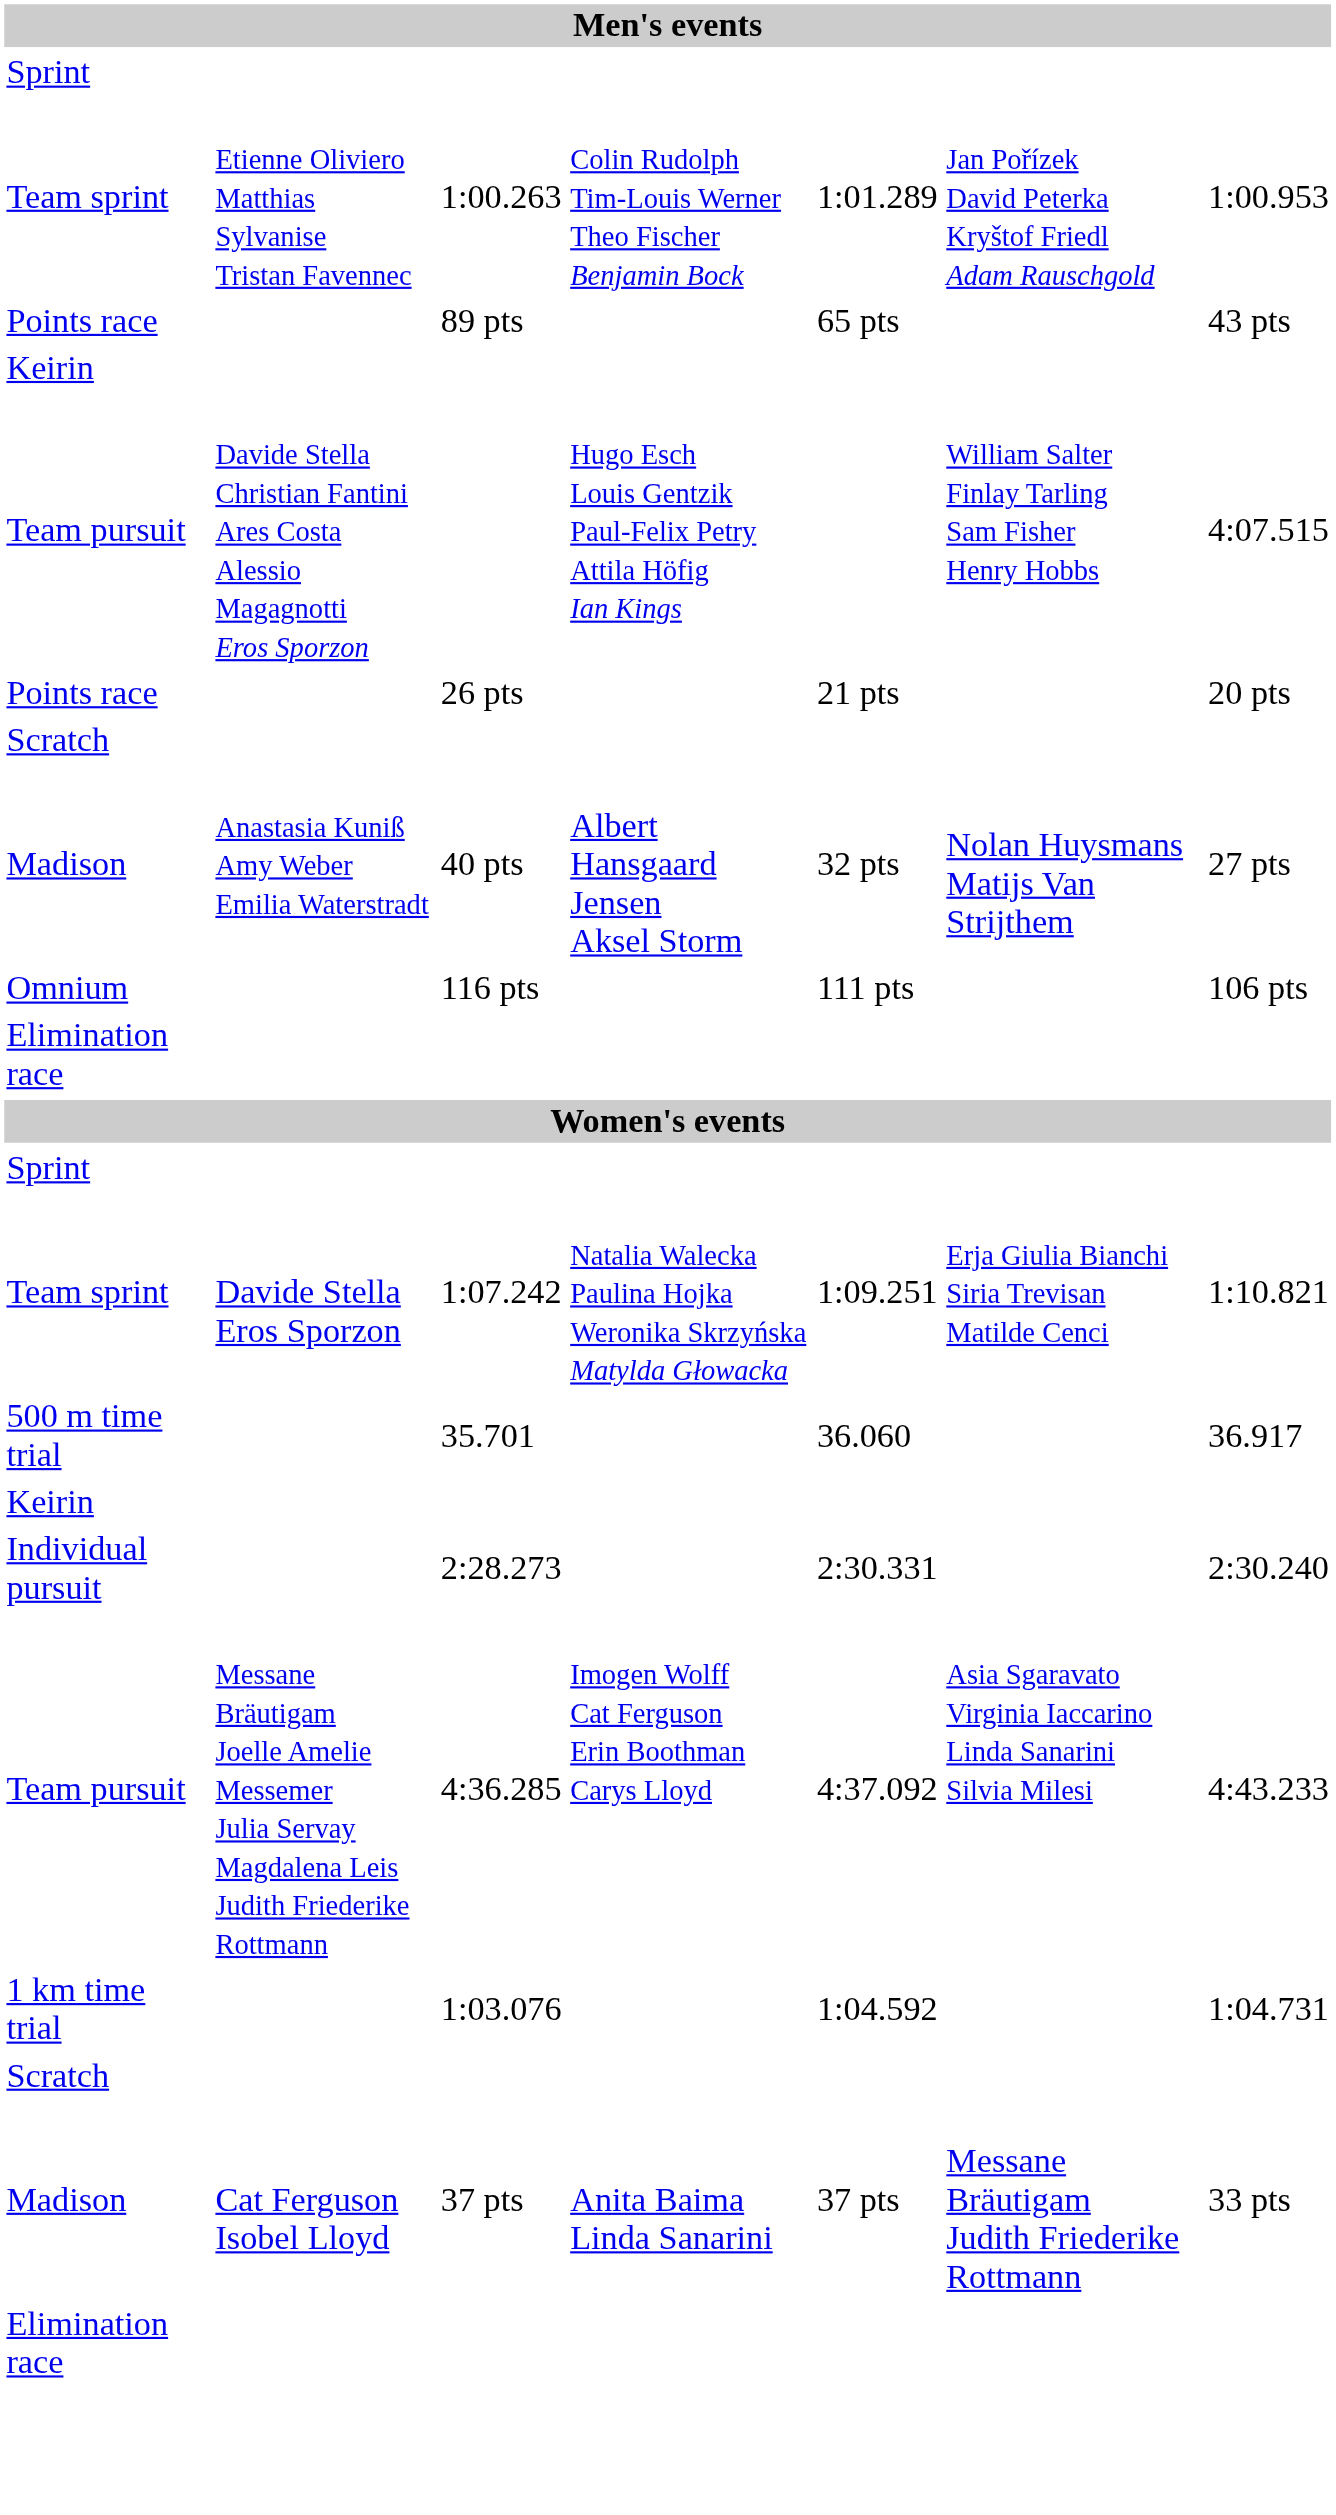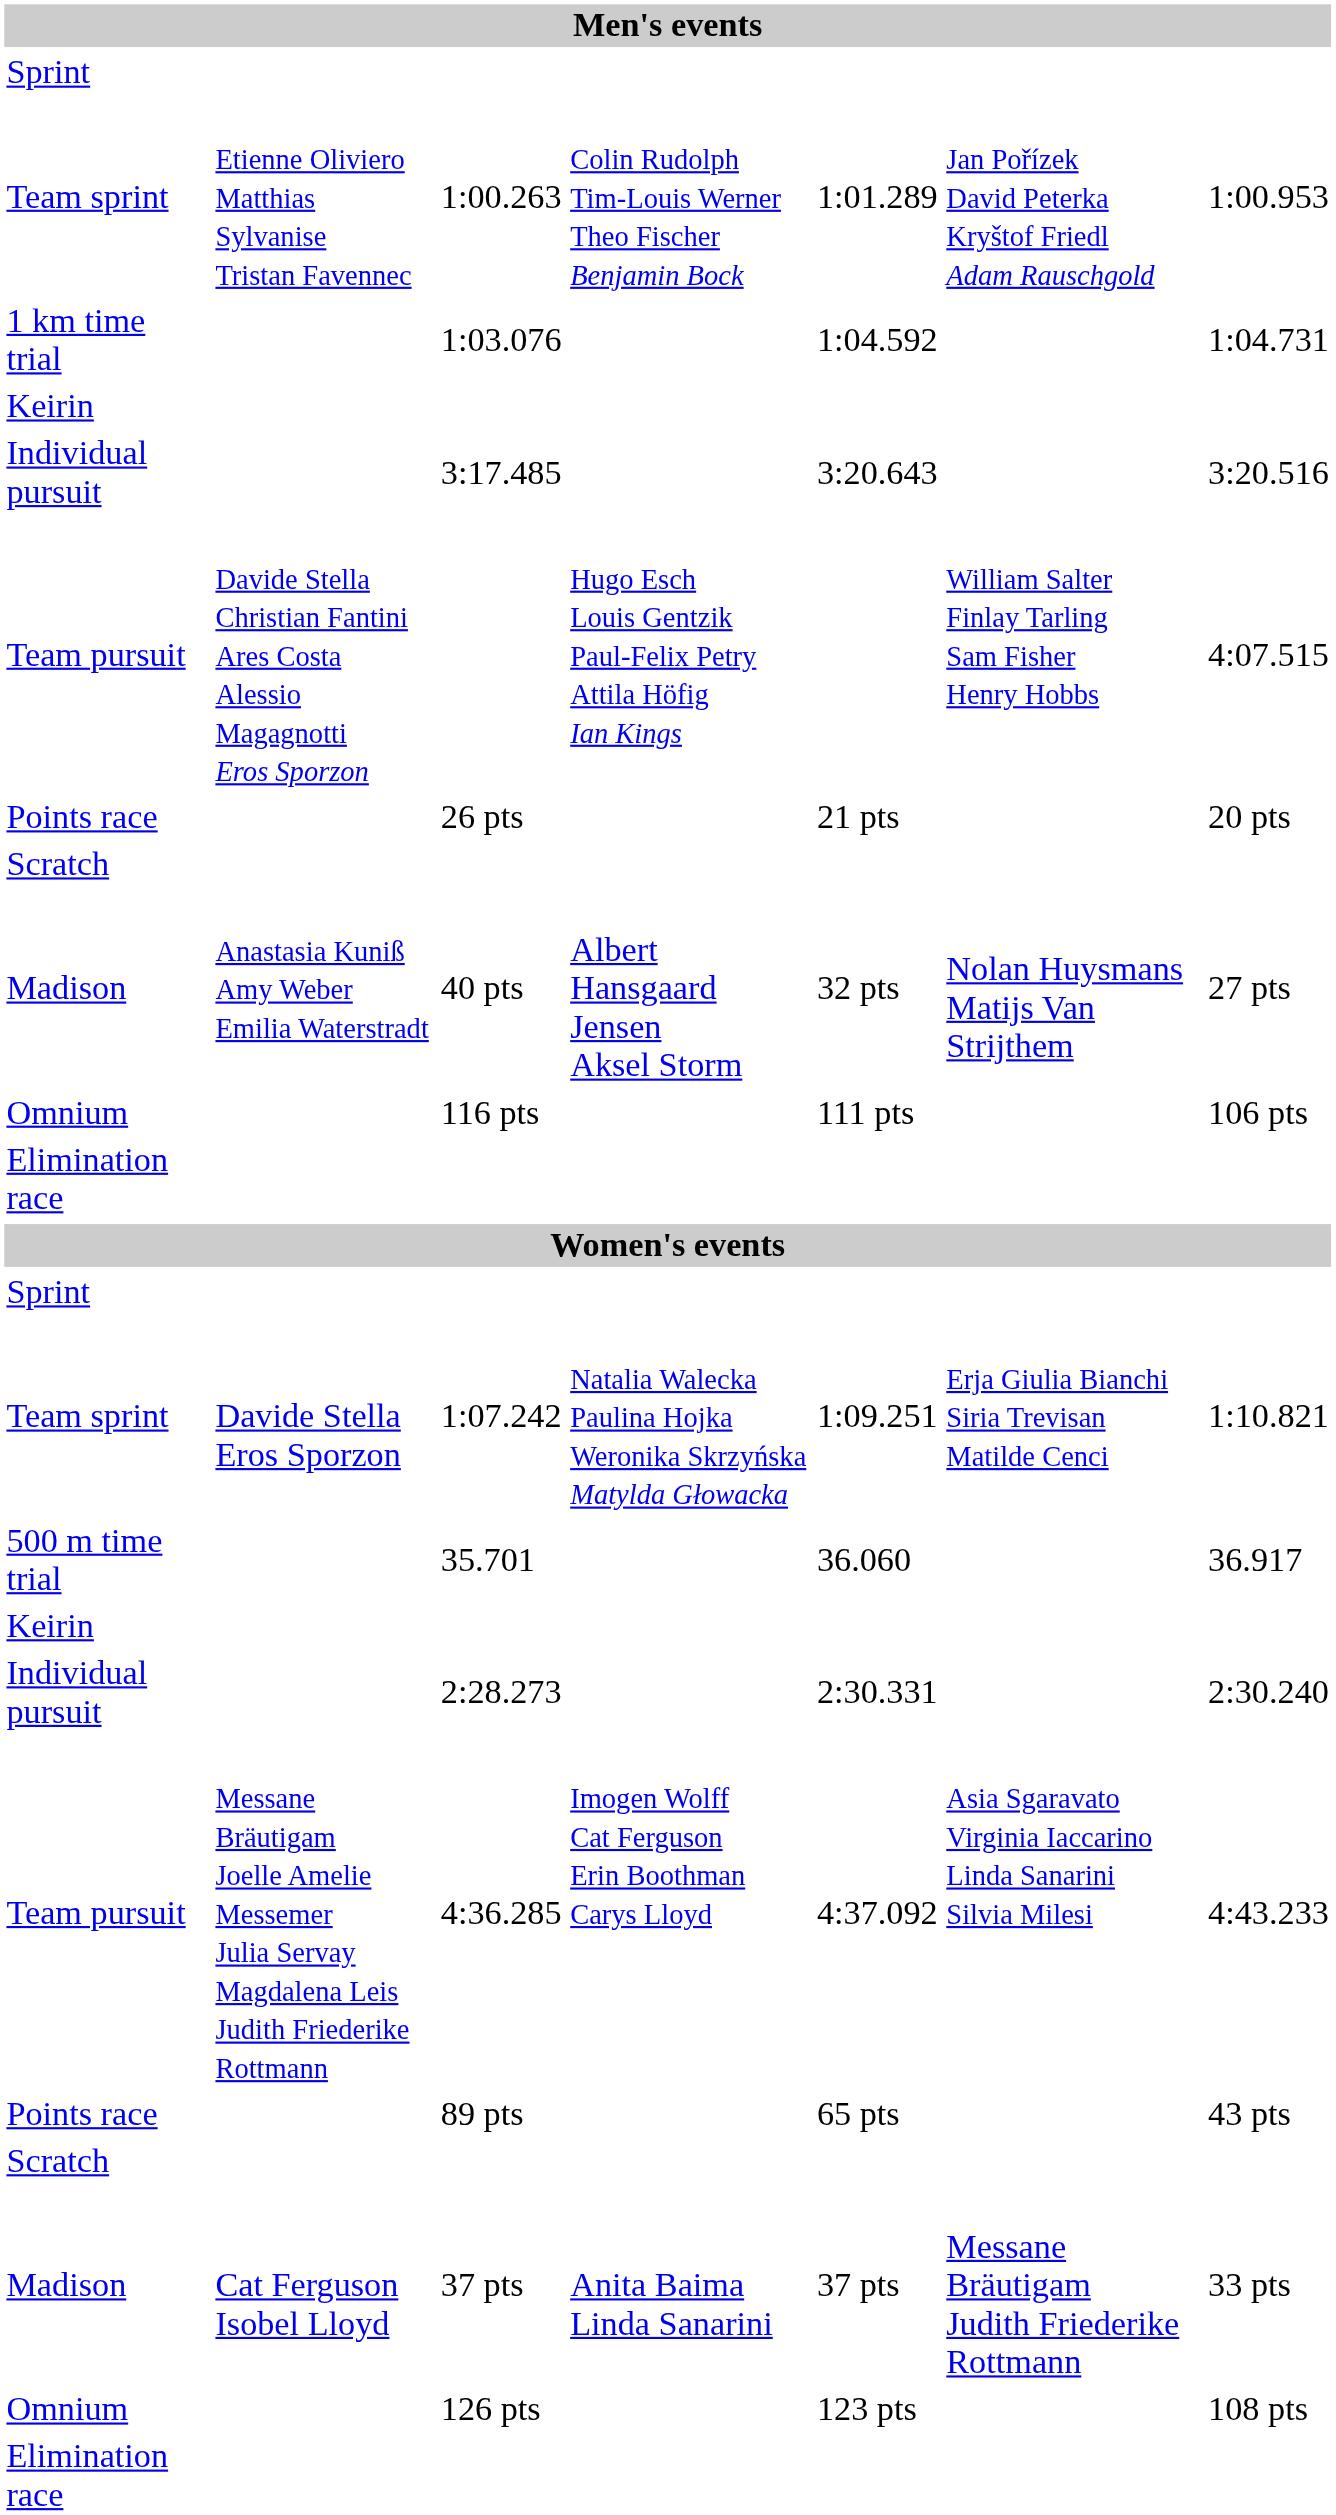rows swapped: 1:03.076 <-> 89 pts
+ row: Individual pursuit | 3:17.485 | 3:20.643 | 3:20.516
+ row: Omnium | 126 pts | 123 pts | 108 pts
